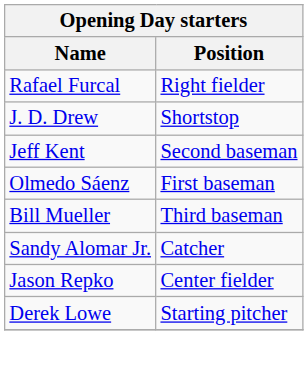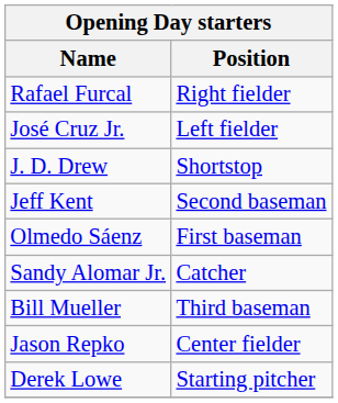+ row: José Cruz Jr. | Left fielder
rows swapped: Bill Mueller <-> Sandy Alomar Jr.
